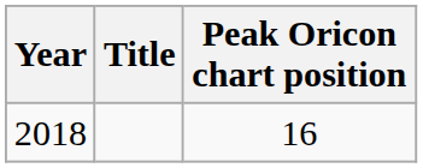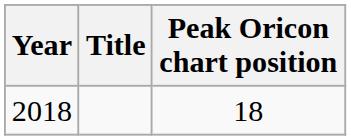2018 | Peak Oricon chart position: 16 -> 18
